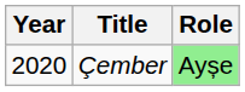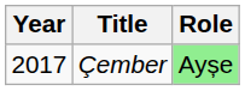Çember | Year: 2020 -> 2017
